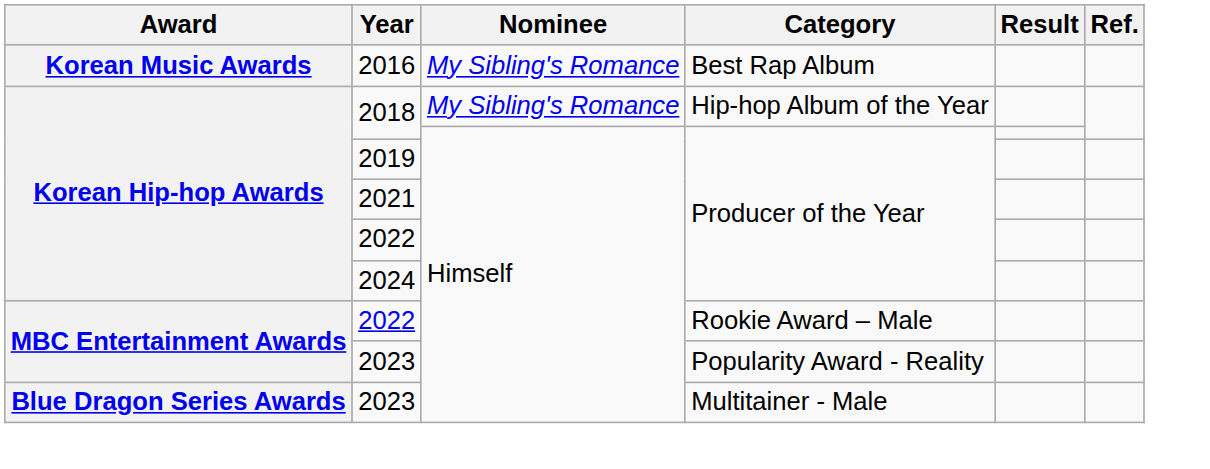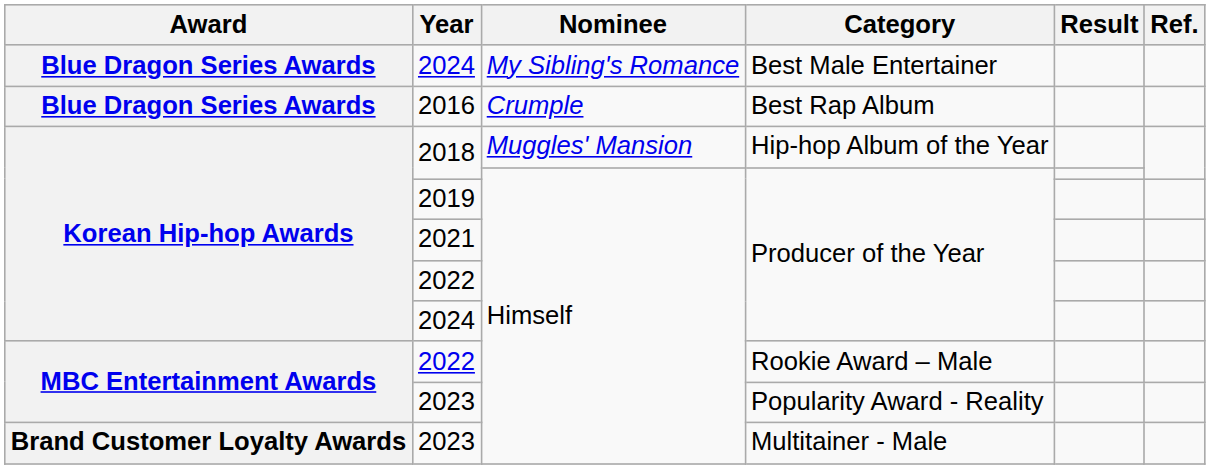+ row: Blue Dragon Series Awards | 2024 | My Sibling's Romance | Best Male Entertainer
2016 | Award: Korean Music Awards -> Blue Dragon Series Awards
2016 | Nominee: My Sibling's Romance -> Crumple
2018 / Hip-hop Album of the Year | Nominee: My Sibling's Romance -> Muggles' Mansion
2023 / Multitainer - Male | Award: Blue Dragon Series Awards -> Brand Customer Loyalty Awards
